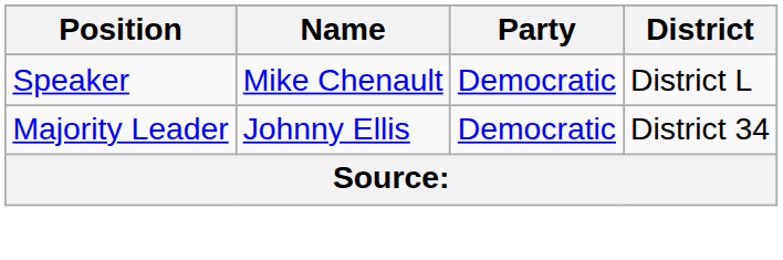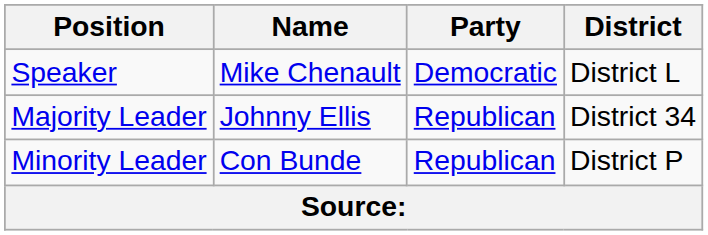Majority Leader | Party: Democratic -> Republican
+ row: Minority Leader | Con Bunde | Republican | District P
